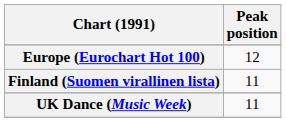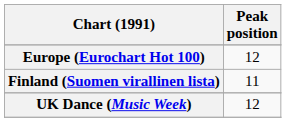UK Dance (Music Week) | Peak position: 11 -> 12
